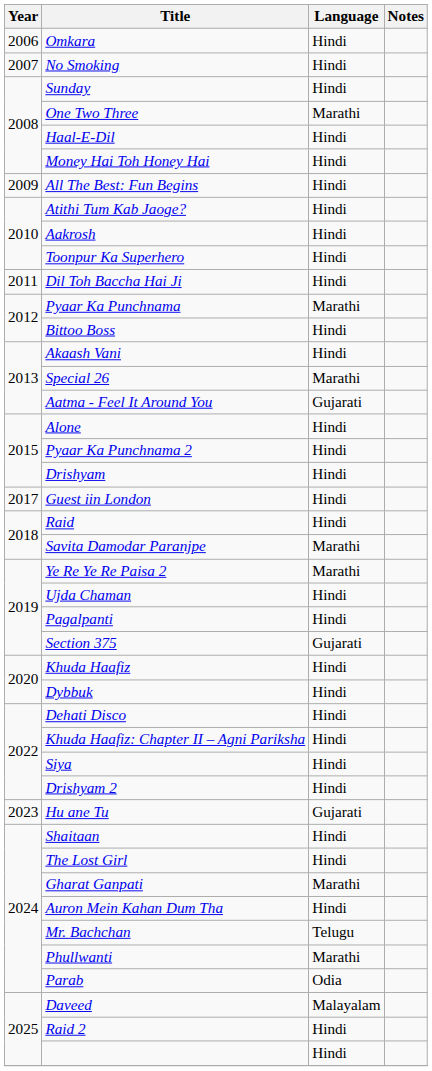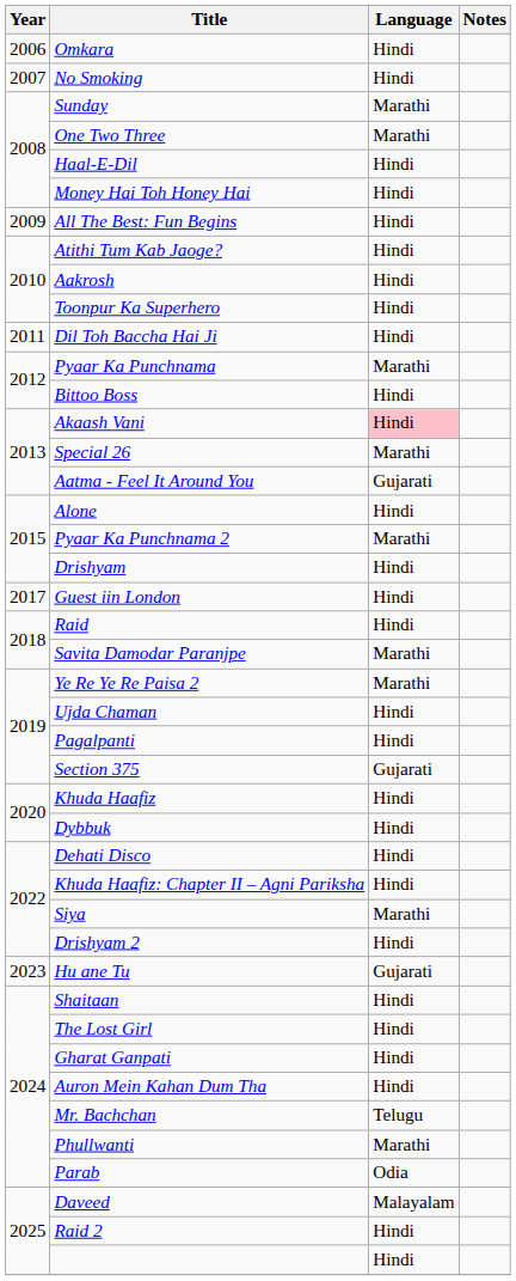Sunday | Language: Hindi -> Marathi
Akaash Vani | Language: no background -> pink background
Pyaar Ka Punchnama 2 | Language: Hindi -> Marathi
Siya | Language: Hindi -> Marathi
Gharat Ganpati | Language: Marathi -> Hindi
